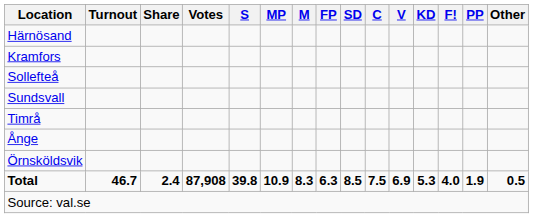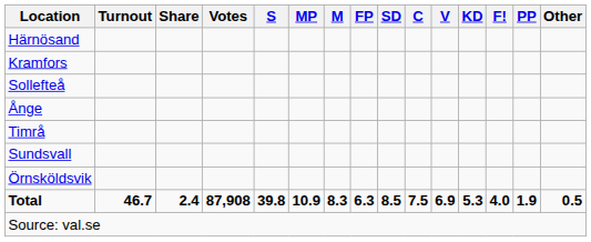rows swapped: Sundsvall <-> Ånge
